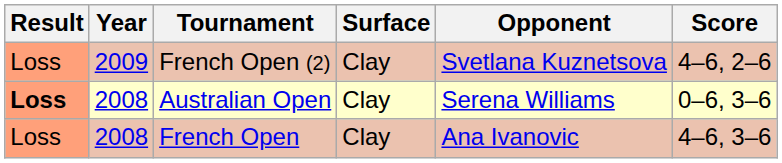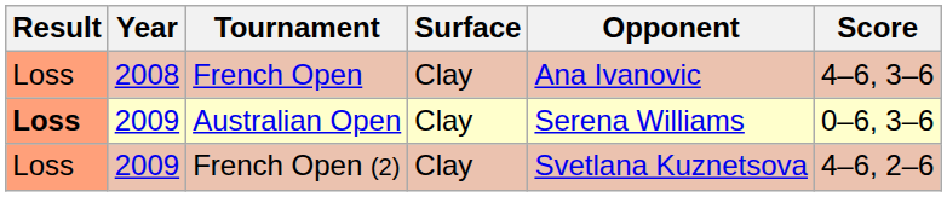rows swapped: French Open <-> French Open (2)
Australian Open | Year: 2008 -> 2009
